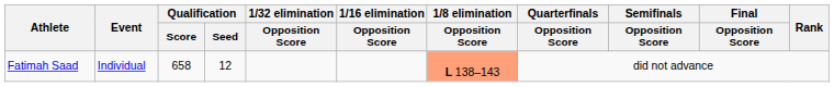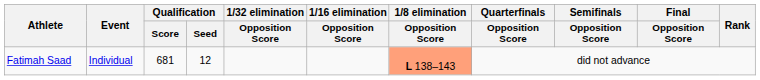Fatimah Saad | Qualification / Score: 658 -> 681
